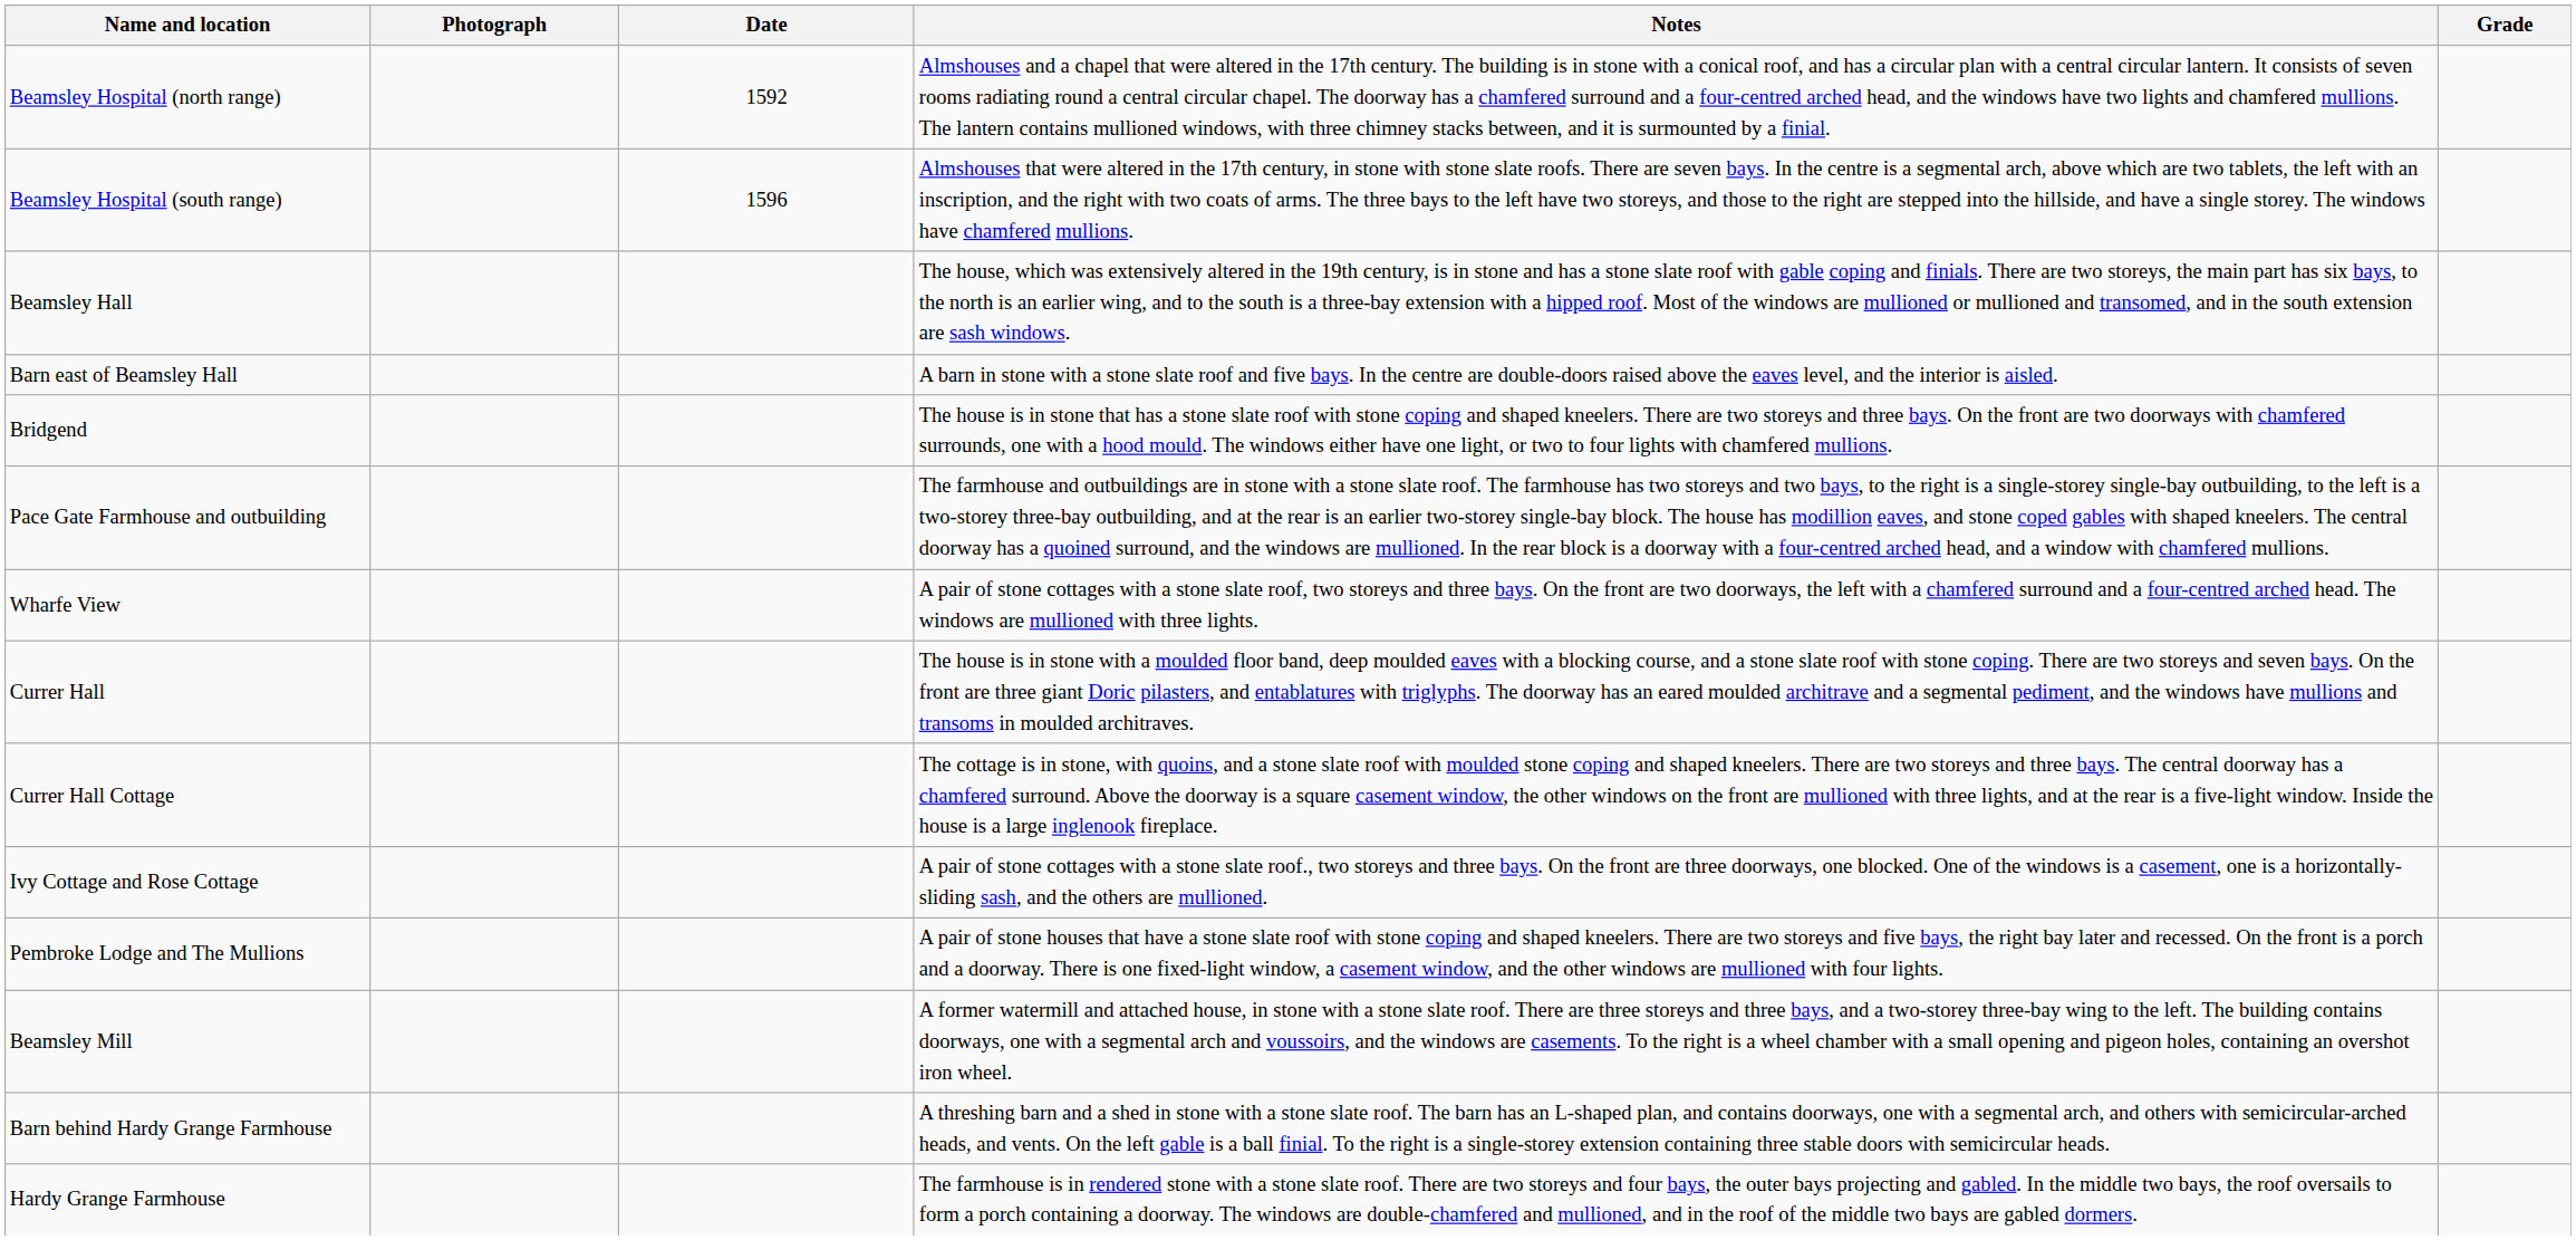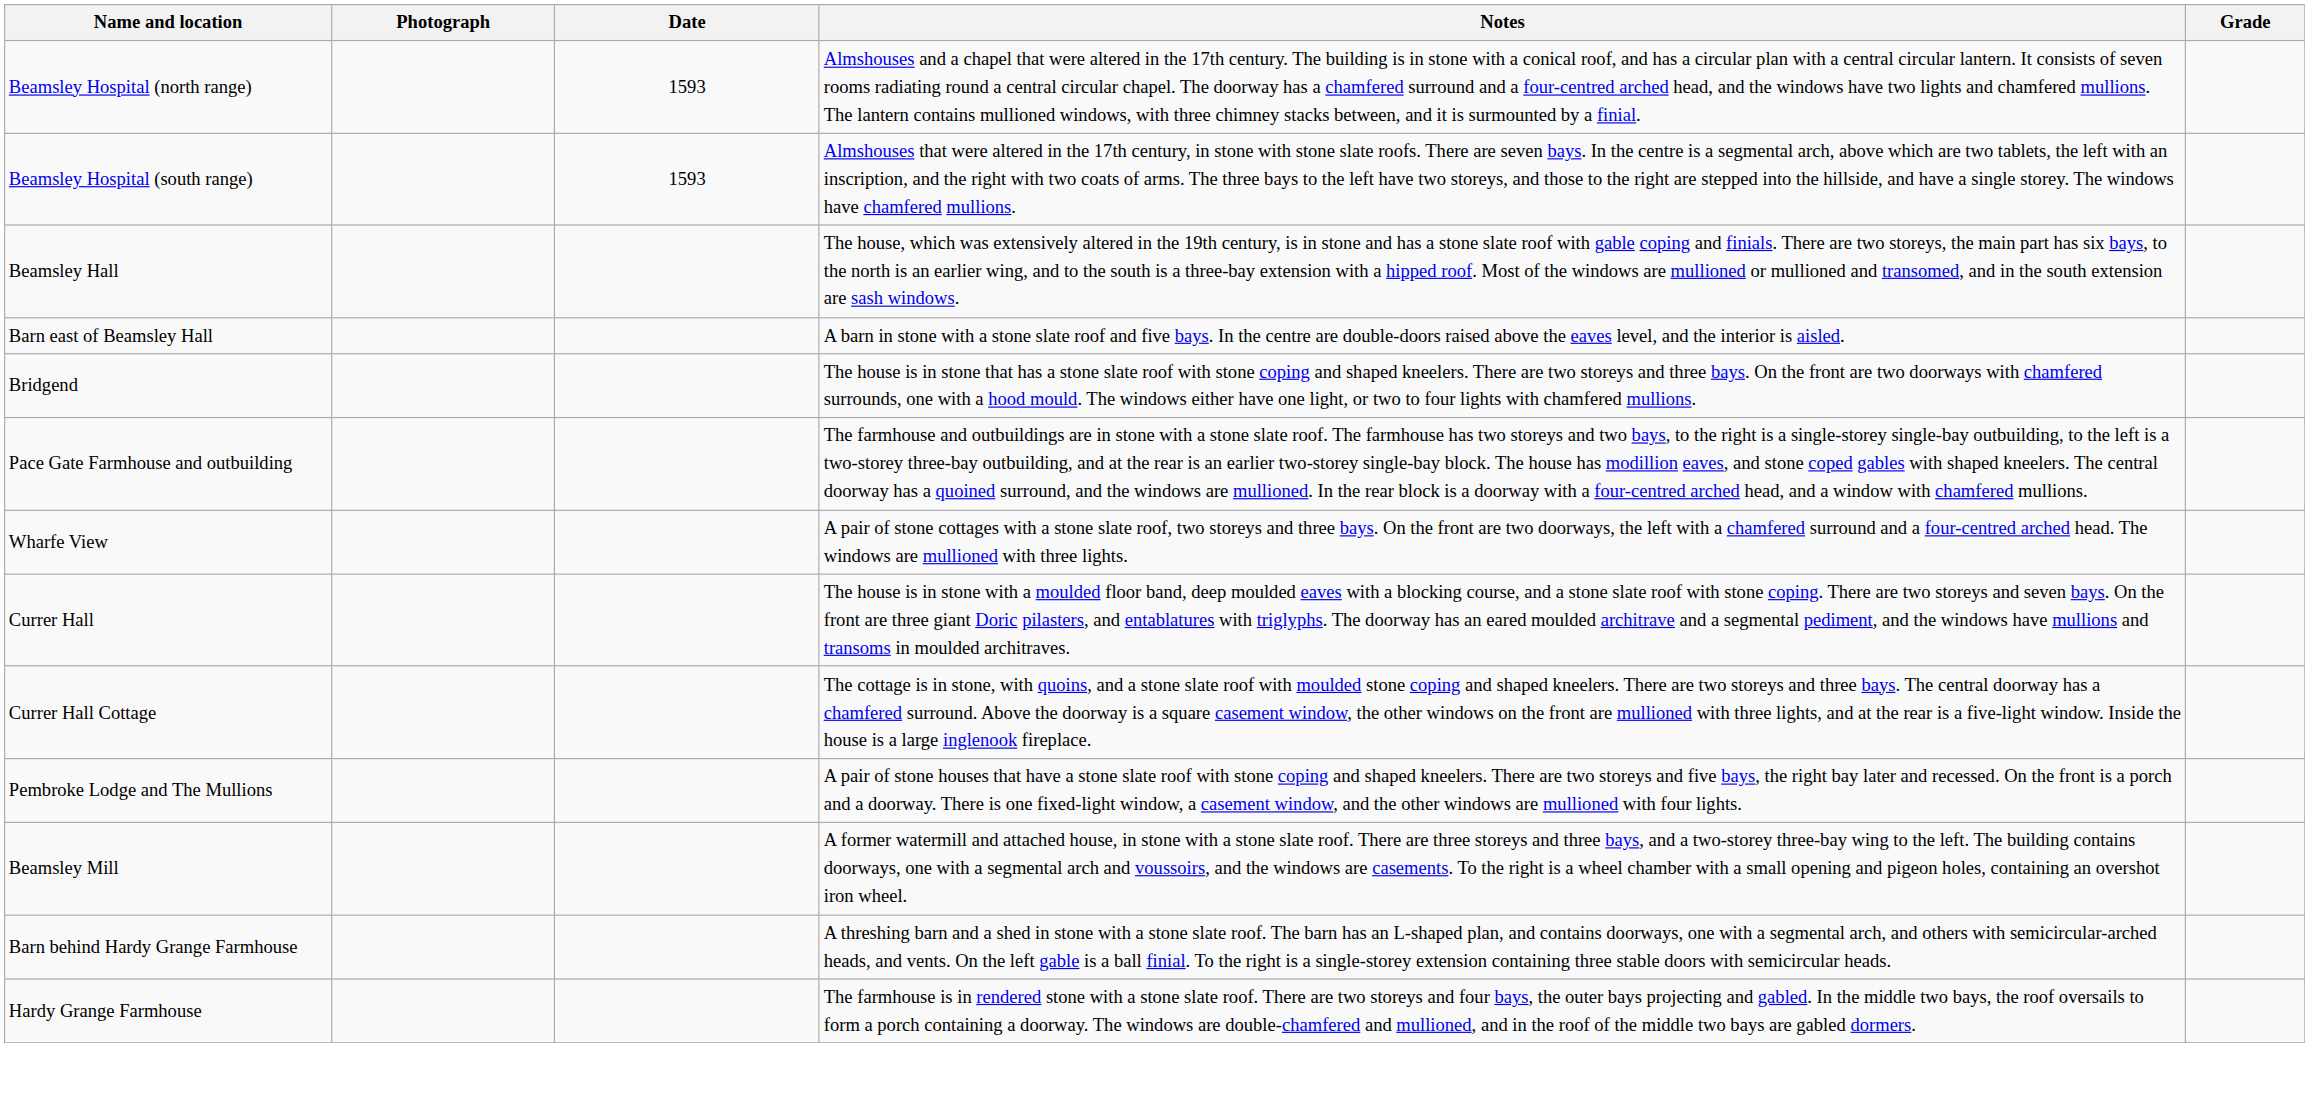Beamsley Hospital (north range) | Date: 1592 -> 1593
Beamsley Hospital (south range) | Date: 1596 -> 1593
- row: Ivy Cottage and Rose Cottage | A pair of stone cottages with a stone slate roof., two storeys and three bays. On the front are three doorways, one blocked. One of the windows is a casement, one is a horizontally-sliding sash, and the others are mullioned.
